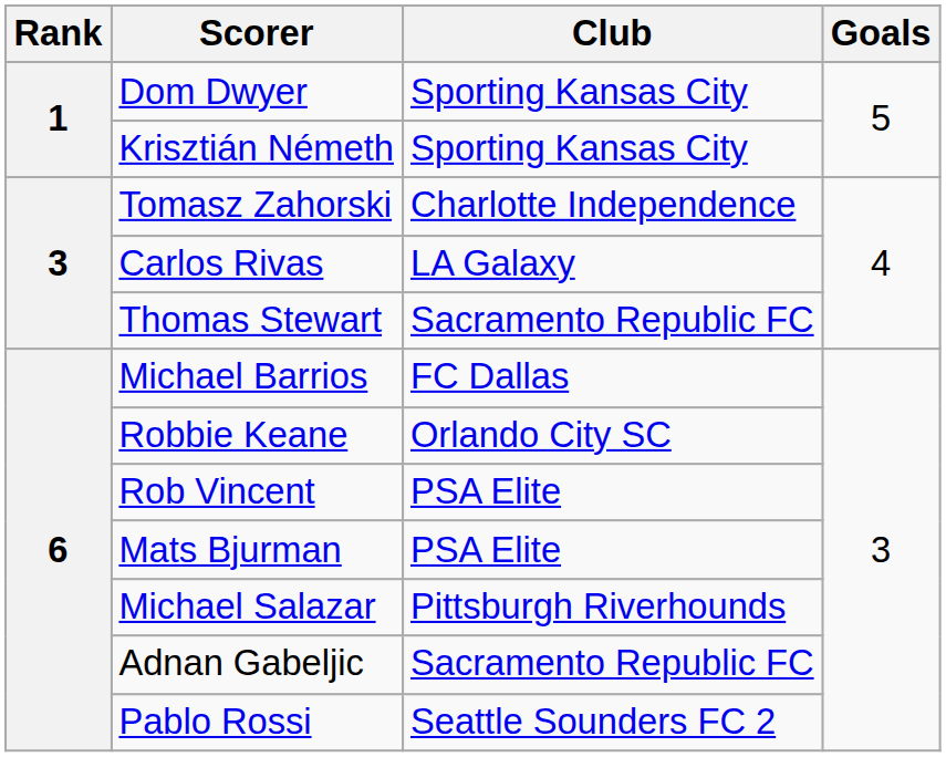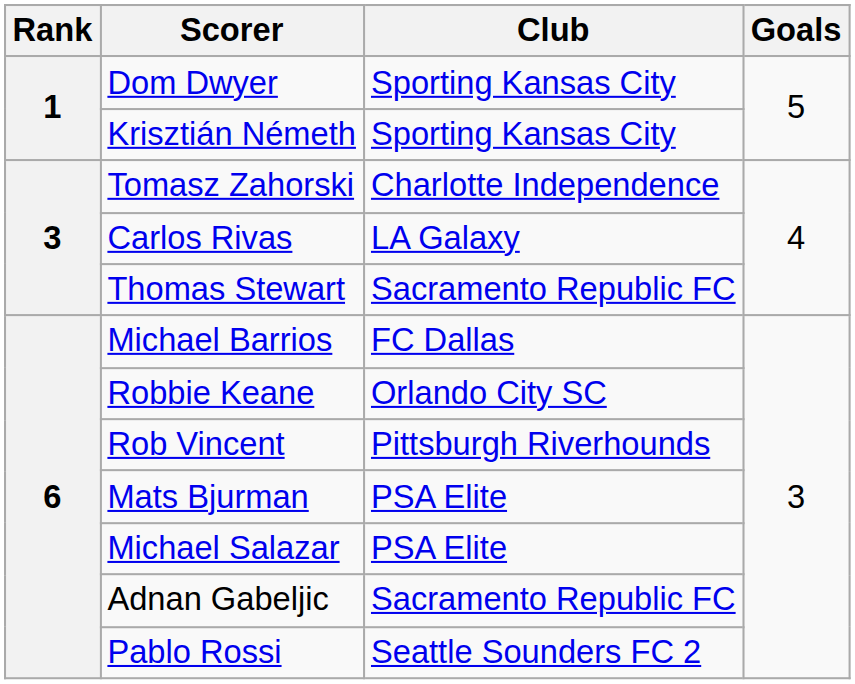Rob Vincent | Club: PSA Elite -> Pittsburgh Riverhounds
Michael Salazar | Club: Pittsburgh Riverhounds -> PSA Elite
